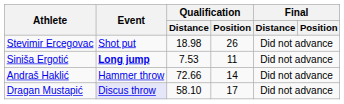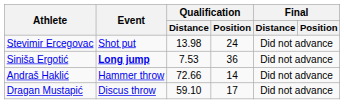Stevimir Ercegovac | Qualification / Distance: 18.98 -> 13.98
Stevimir Ercegovac | Qualification / Position: 26 -> 24
Siniša Ergotić | Qualification / Position: 11 -> 36
Dragan Mustapić | Event: lavender background -> no background
Dragan Mustapić | Qualification / Distance: 58.10 -> 59.10
